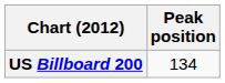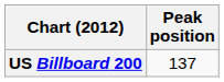US Billboard 200 | Peak position: 134 -> 137
